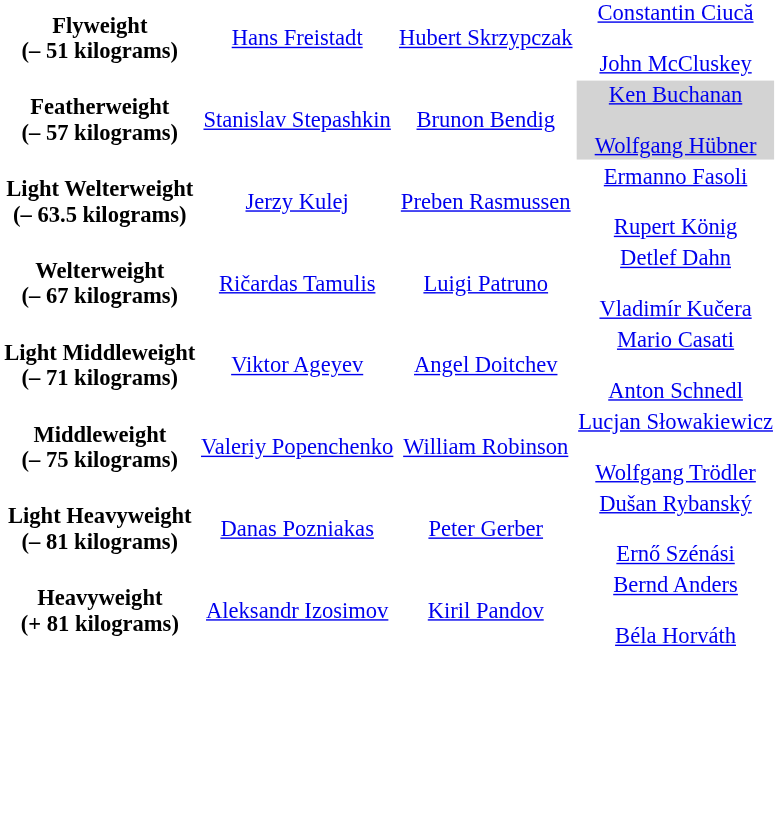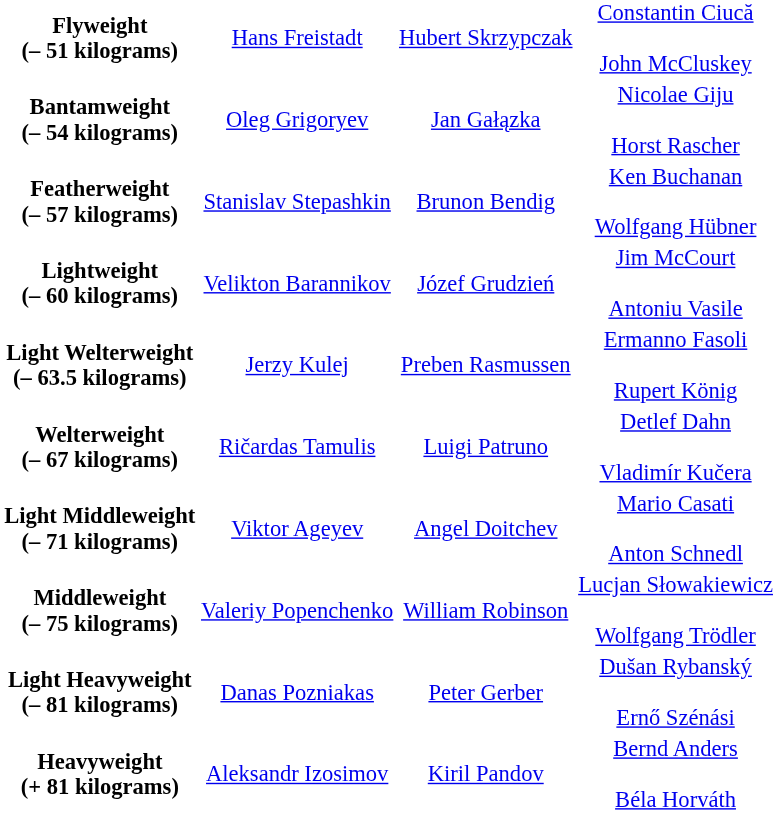+ row: Bantamweight (– 54 kilograms) | Oleg Grigoryev | Jan Gałązka | Nicolae Giju Horst Rascher
Featherweight (– 57 kilograms) | column 4: lightgrey background -> no background
+ row: Lightweight (– 60 kilograms) | Velikton Barannikov | Józef Grudzień | Jim McCourt Antoniu Vasile
